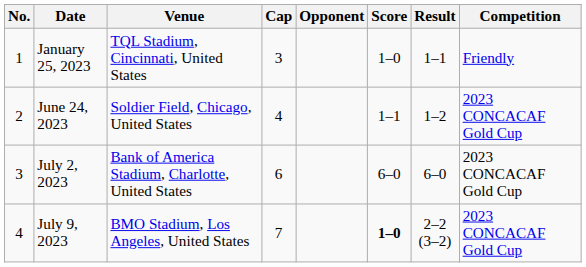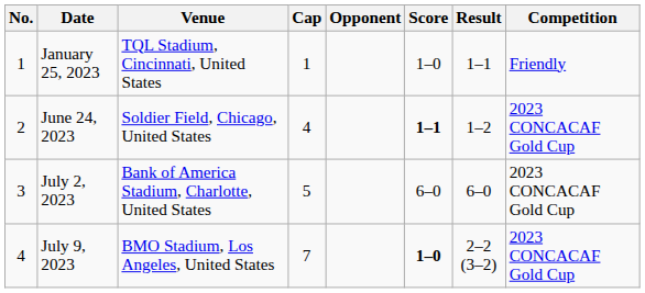January 25, 2023 | Cap: 3 -> 1
June 24, 2023 | Score: normal -> bold
July 2, 2023 | Cap: 6 -> 5
